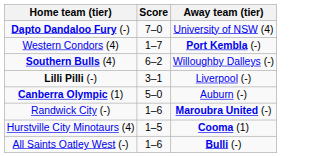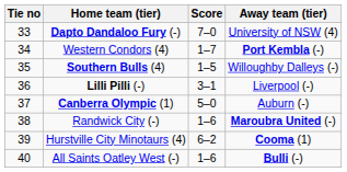+ column: Tie no | 33 | 34 | 35 | 36 | 37 | 38 | 39 | 40
Southern Bulls (4) | Score: 6–2 -> 1–5
Hurstville City Minotaurs (4) | Score: 1–5 -> 6–2
